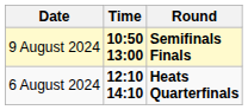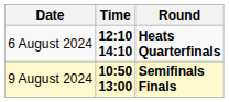rows swapped: 6 August 2024 <-> 9 August 2024
